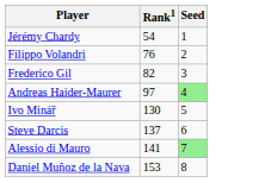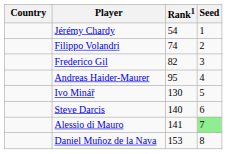+ column: Country
Filippo Volandri | Rank1: 76 -> 74
Andreas Haider-Maurer | Rank1: 97 -> 95
Andreas Haider-Maurer | Seed: lightgreen background -> no background
Steve Darcis | Rank1: 137 -> 140
